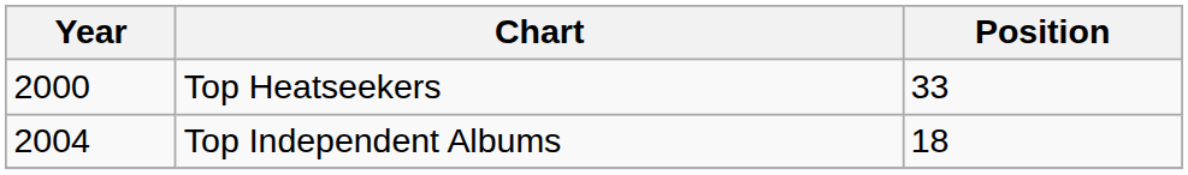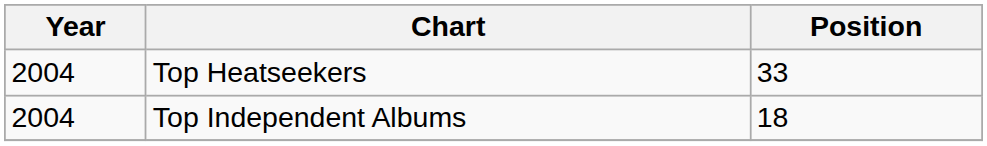Top Heatseekers | Year: 2000 -> 2004
